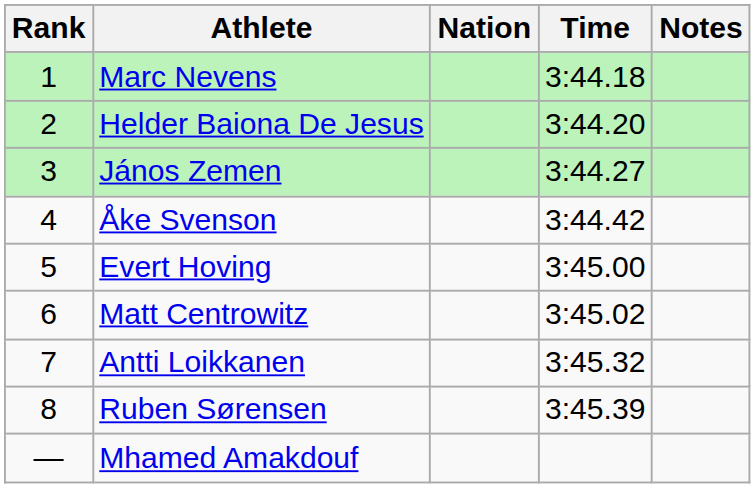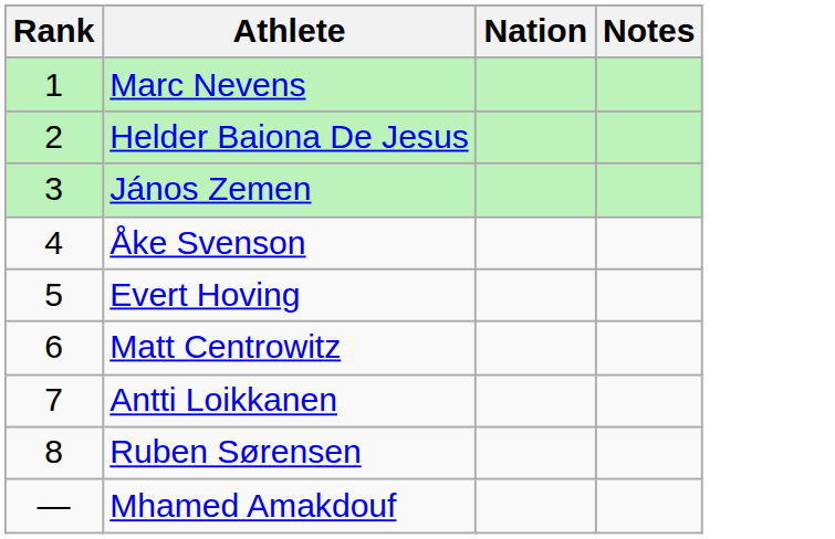- column: Time | 3:44.18 | 3:44.20 | 3:44.27 | 3:44.42 | 3:45.00 | 3:45.02 | 3:45.32 | 3:45.39
